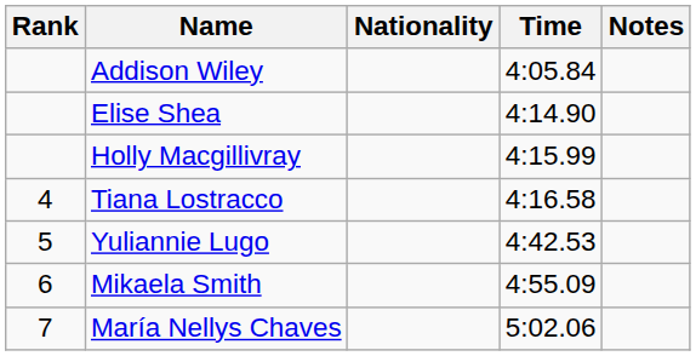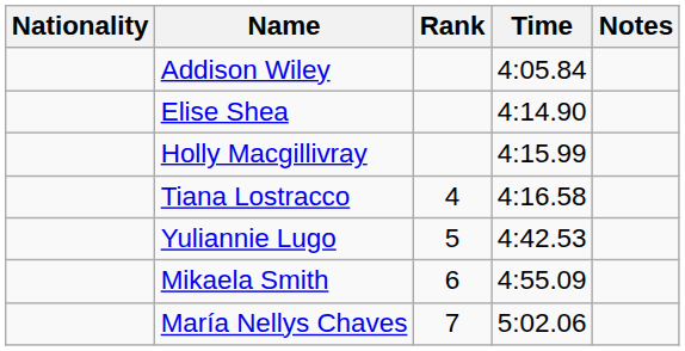columns swapped: Rank <-> Nationality
